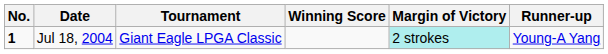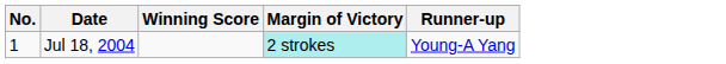- column: Tournament | Giant Eagle LPGA Classic
Jul 18, 2004 | No.: bold -> normal
